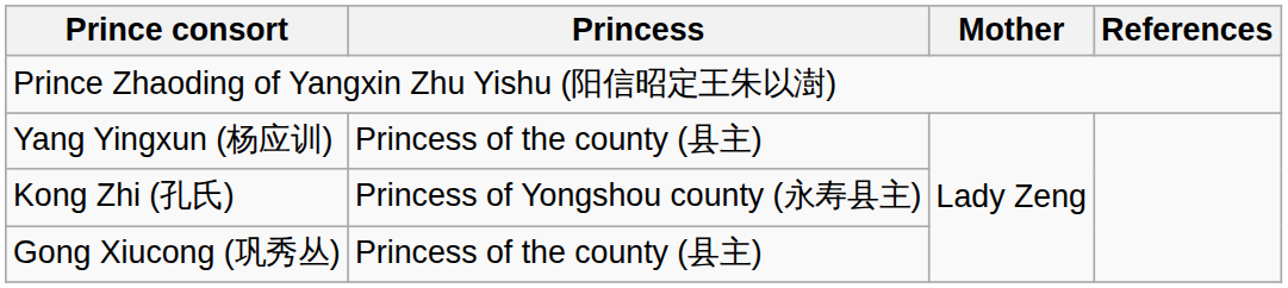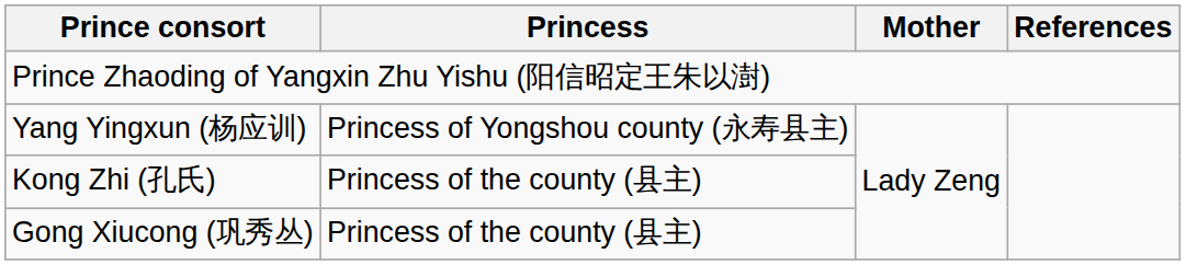Yang Yingxun (杨应训) | Princess: Princess of the county (县主) -> Princess of Yongshou county (永寿县主)
Kong Zhi (孔氏) | Princess: Princess of Yongshou county (永寿县主) -> Princess of the county (县主)
